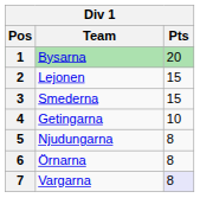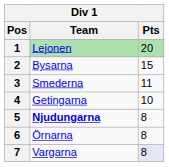1 | Team: Bysarna -> Lejonen
2 | Team: Lejonen -> Bysarna
3 | Pts: 15 -> 11
5 | Team: normal -> bold
